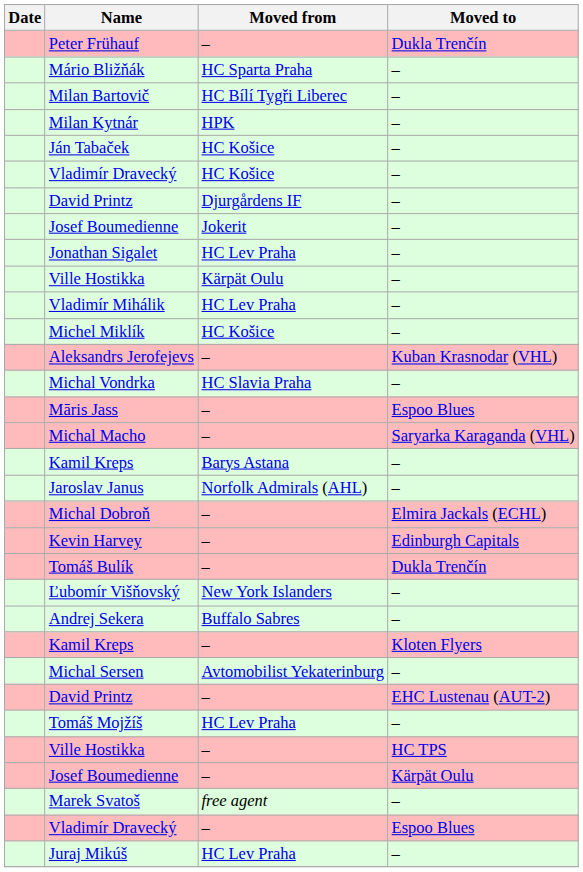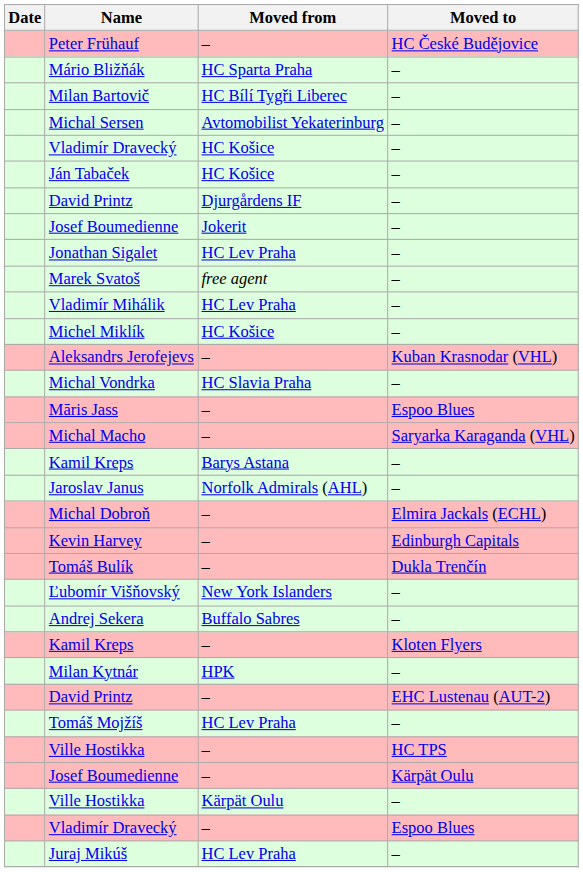Peter Frühauf | Moved to: Dukla Trenčín -> HC České Budějovice
rows swapped: Milan Kytnár <-> Michal Sersen
rows swapped: Vladimír Dravecký / HC Košice <-> Ján Tabaček
rows swapped: Ville Hostikka / Kärpät Oulu <-> Marek Svatoš
